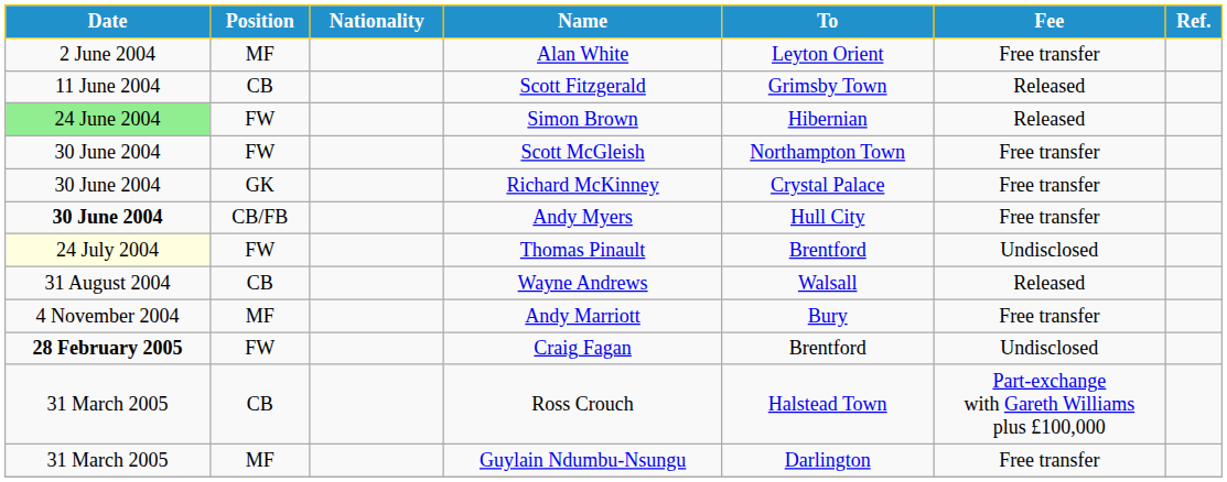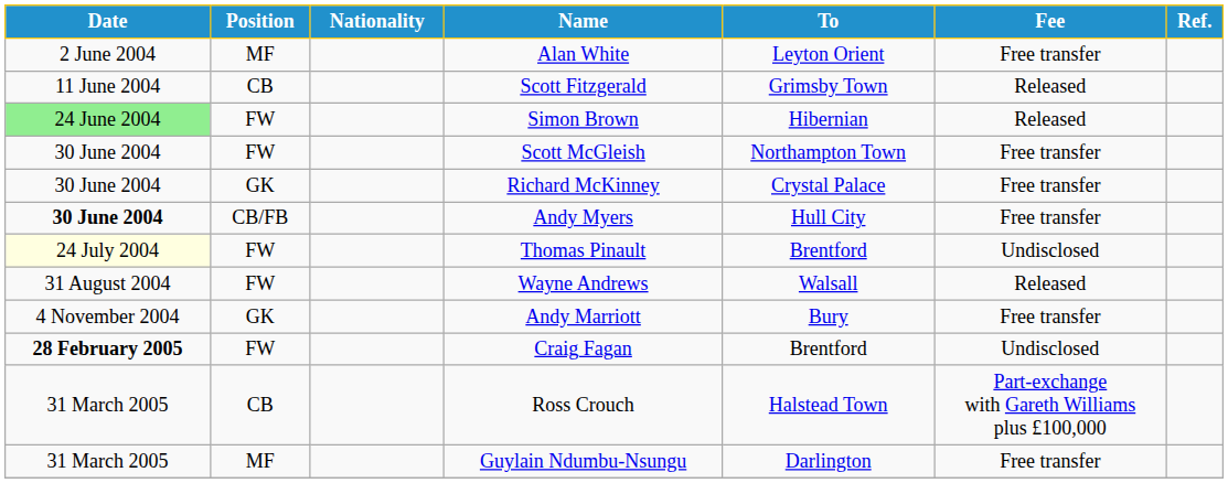Wayne Andrews | Position: CB -> FW
Andy Marriott | Position: MF -> GK
